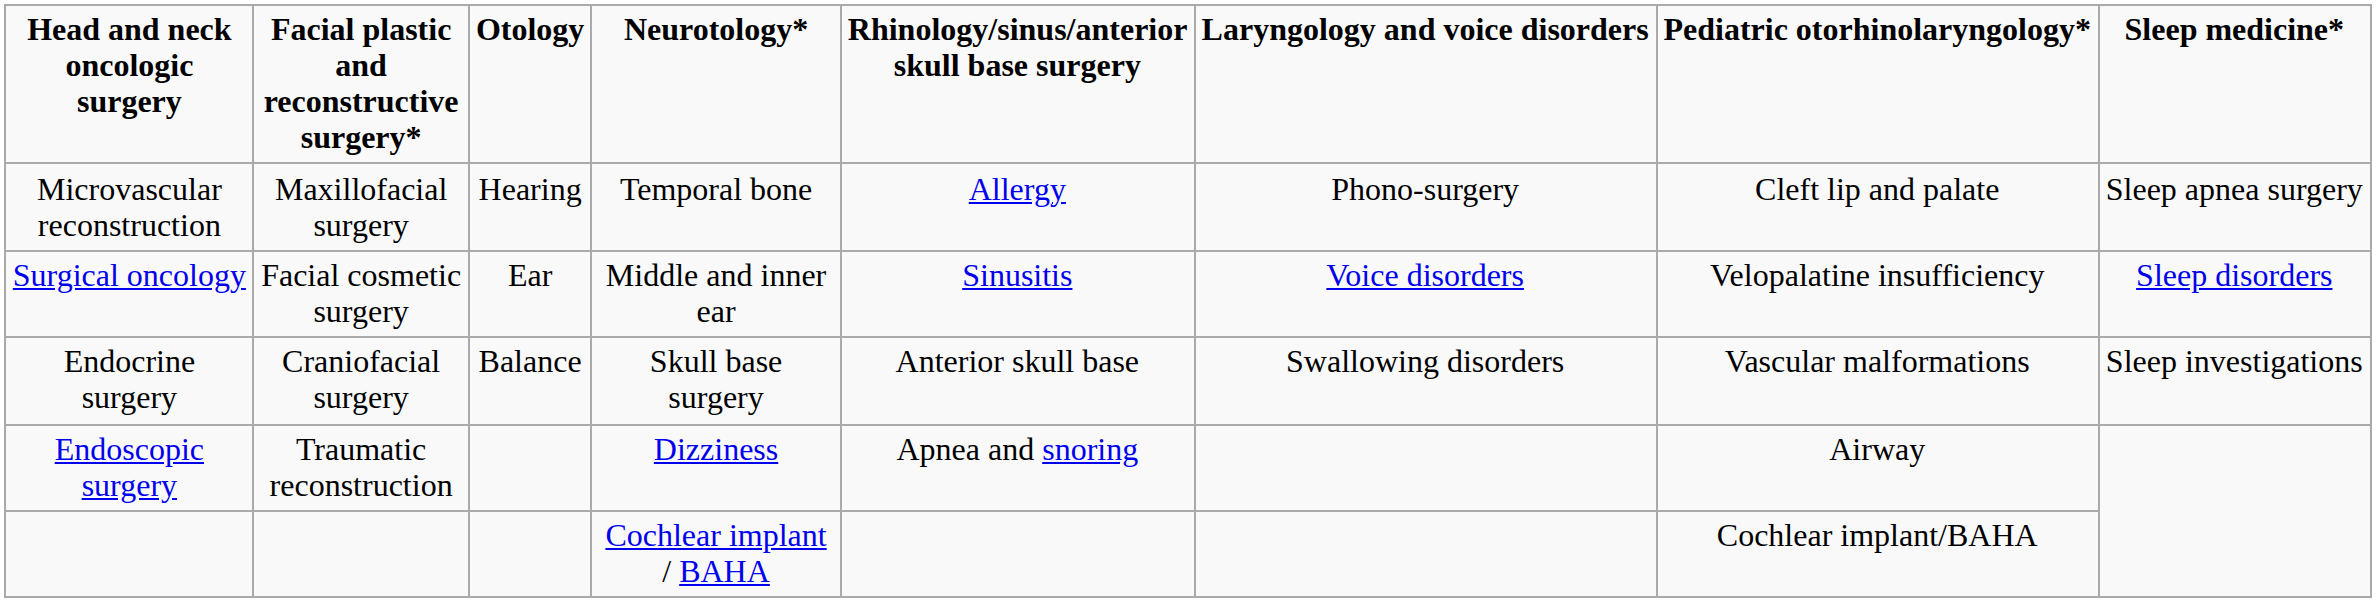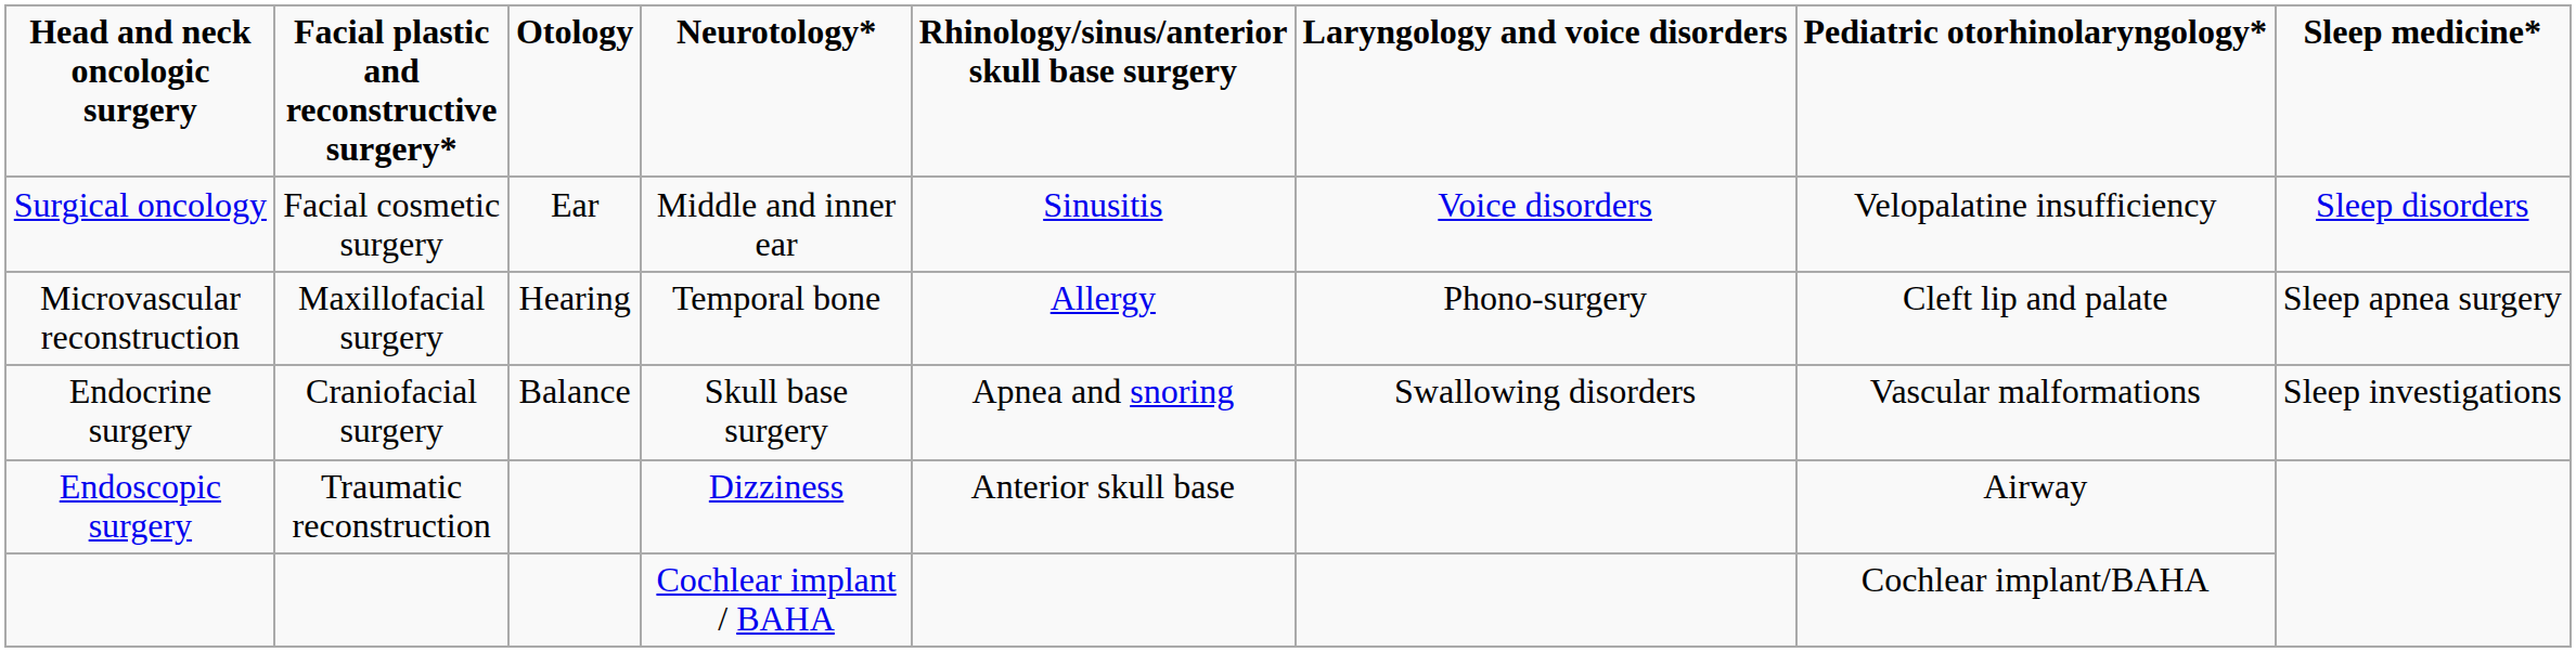rows swapped: Surgical oncology <-> Microvascular reconstruction
Endocrine surgery | column 5: Anterior skull base -> Apnea and snoring
Endoscopic surgery | column 5: Apnea and snoring -> Anterior skull base
